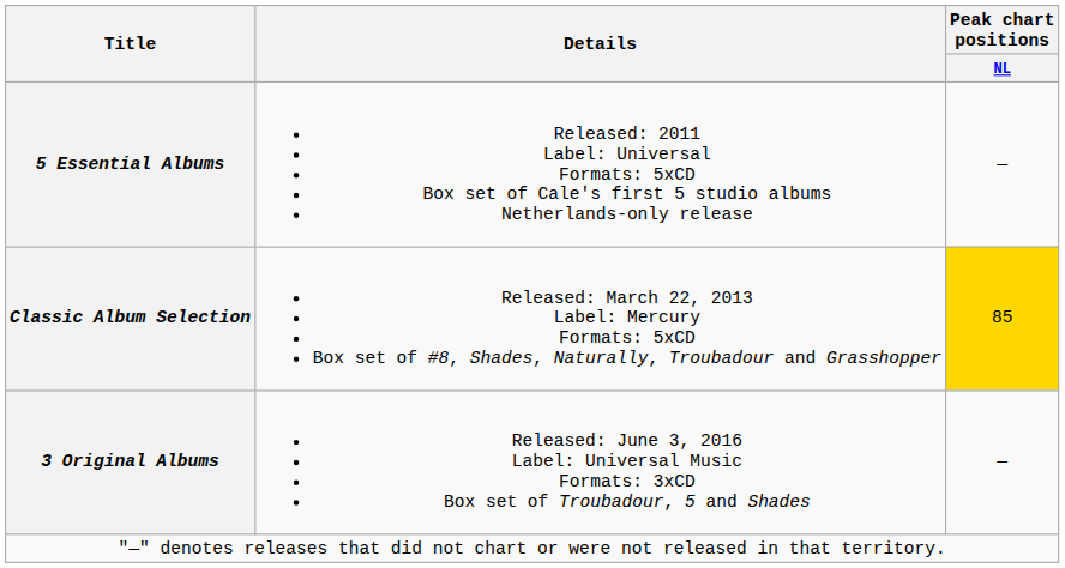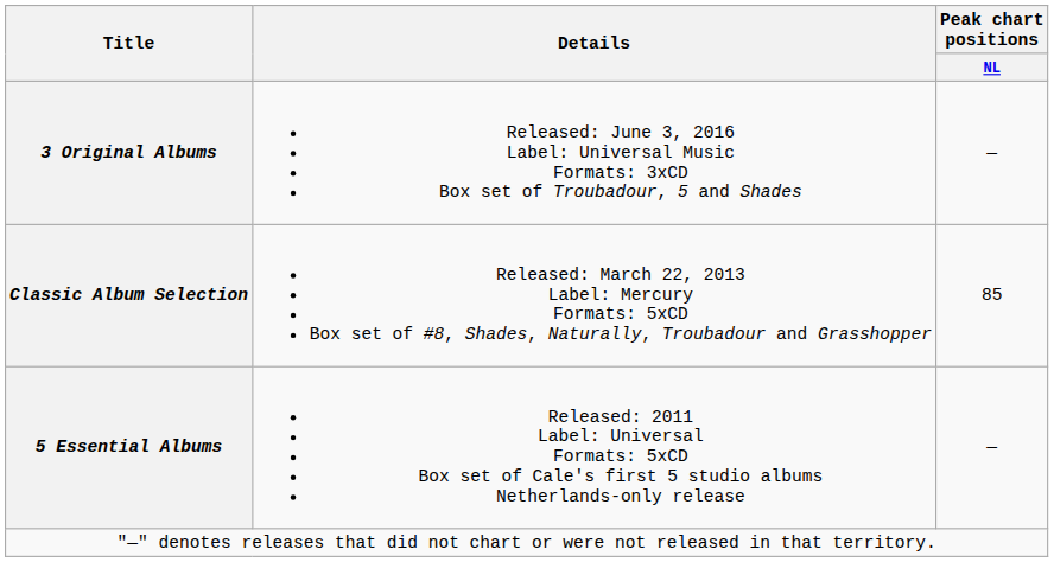rows swapped: 5 Essential Albums <-> 3 Original Albums
Classic Album Selection | Peak chart positions / NL: gold background -> no background
